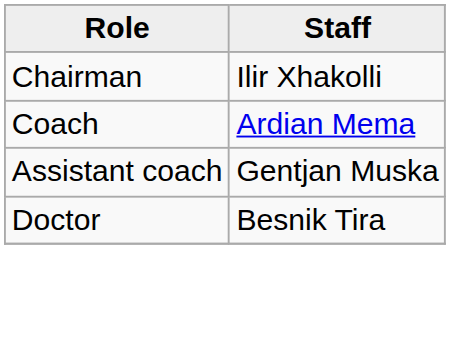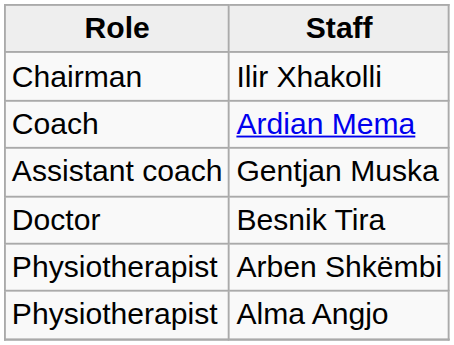+ row: Physiotherapist | Arben Shkëmbi
+ row: Physiotherapist | Alma Angjo
